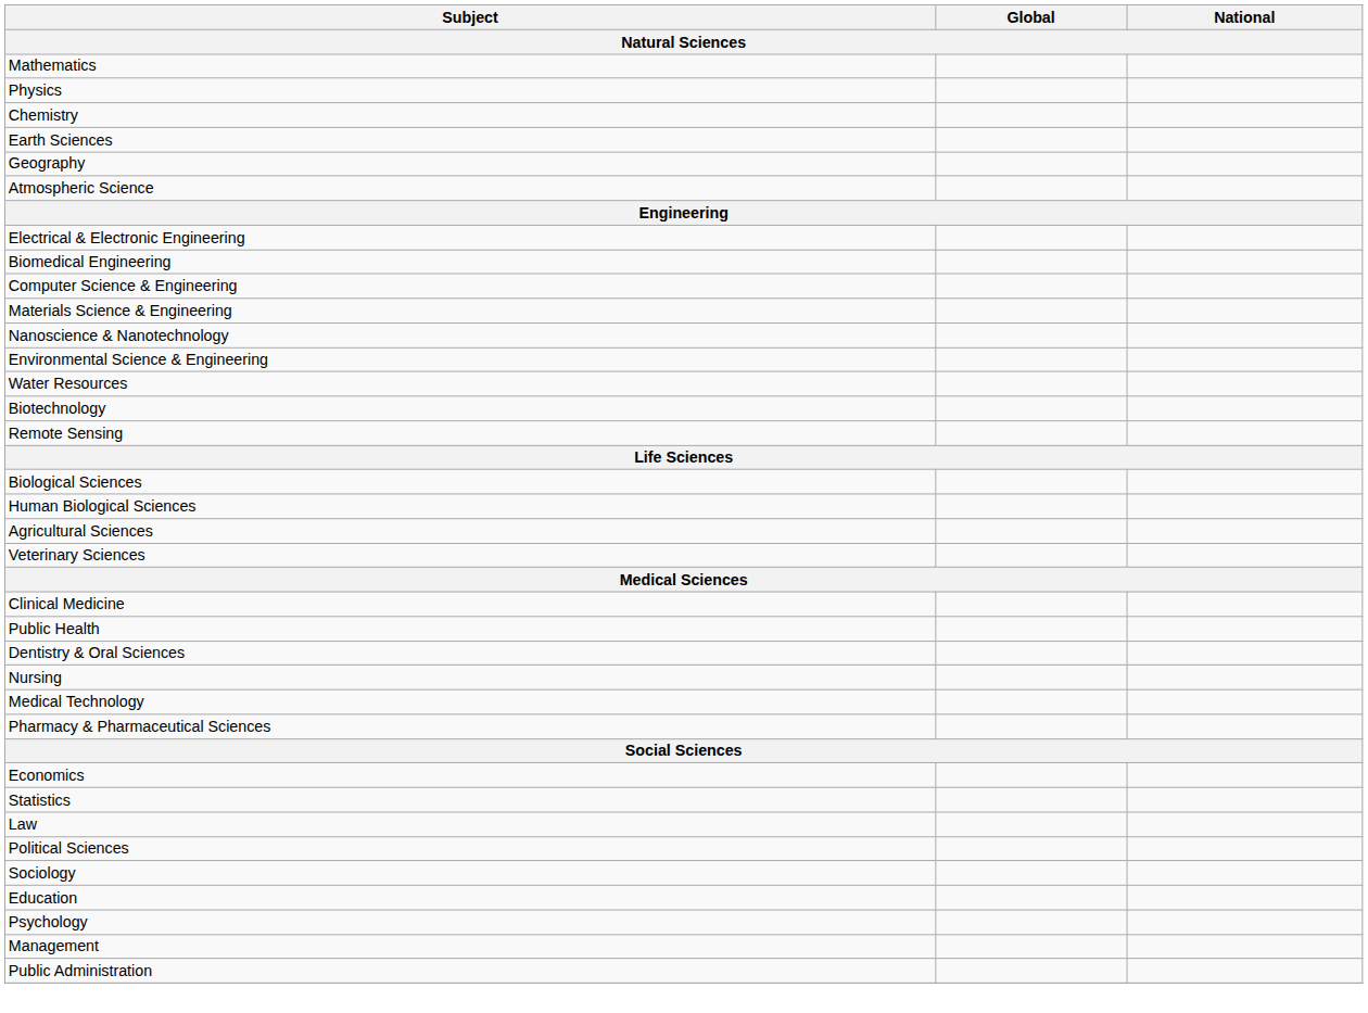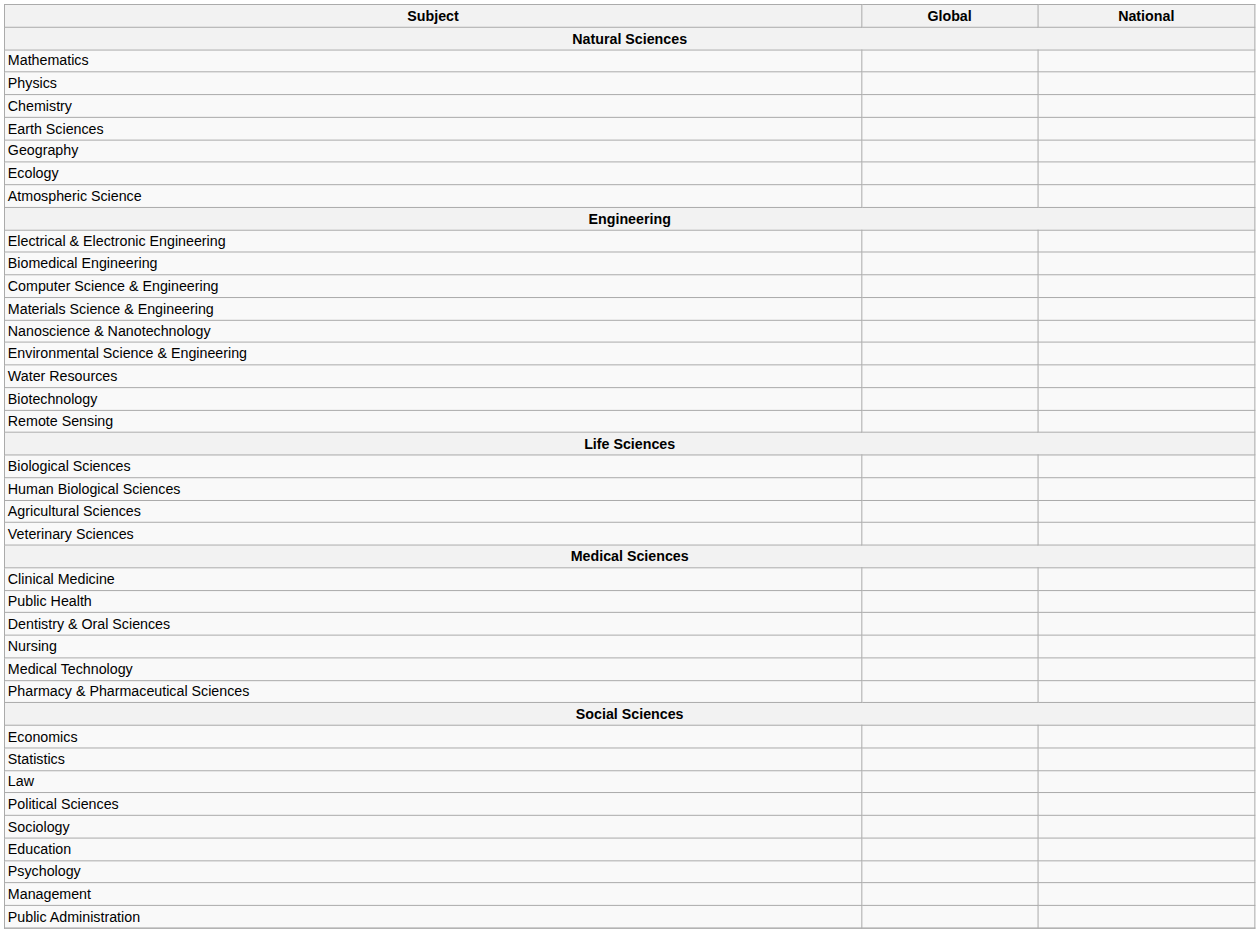+ row: Ecology
